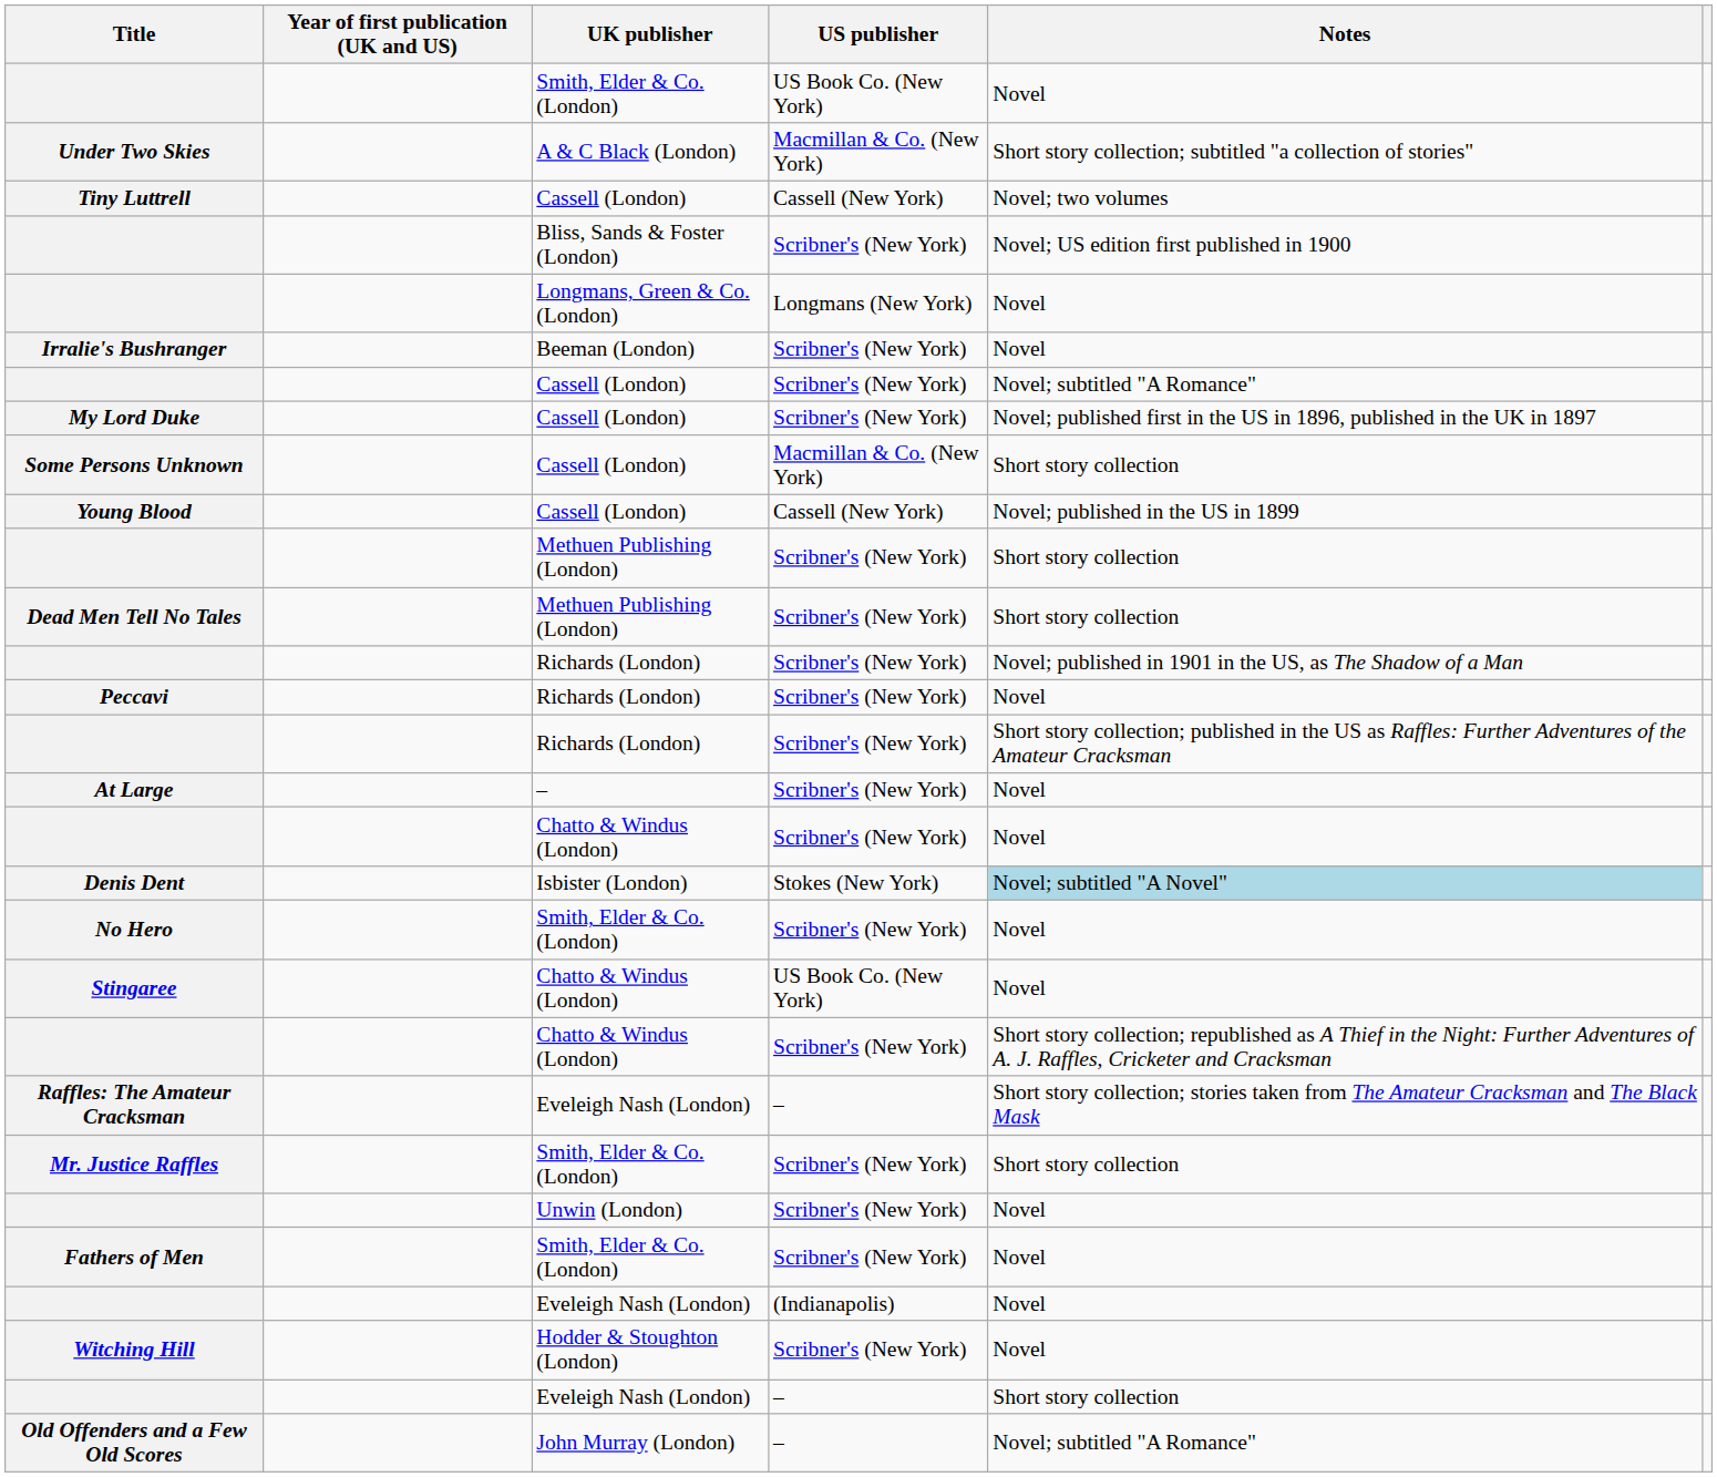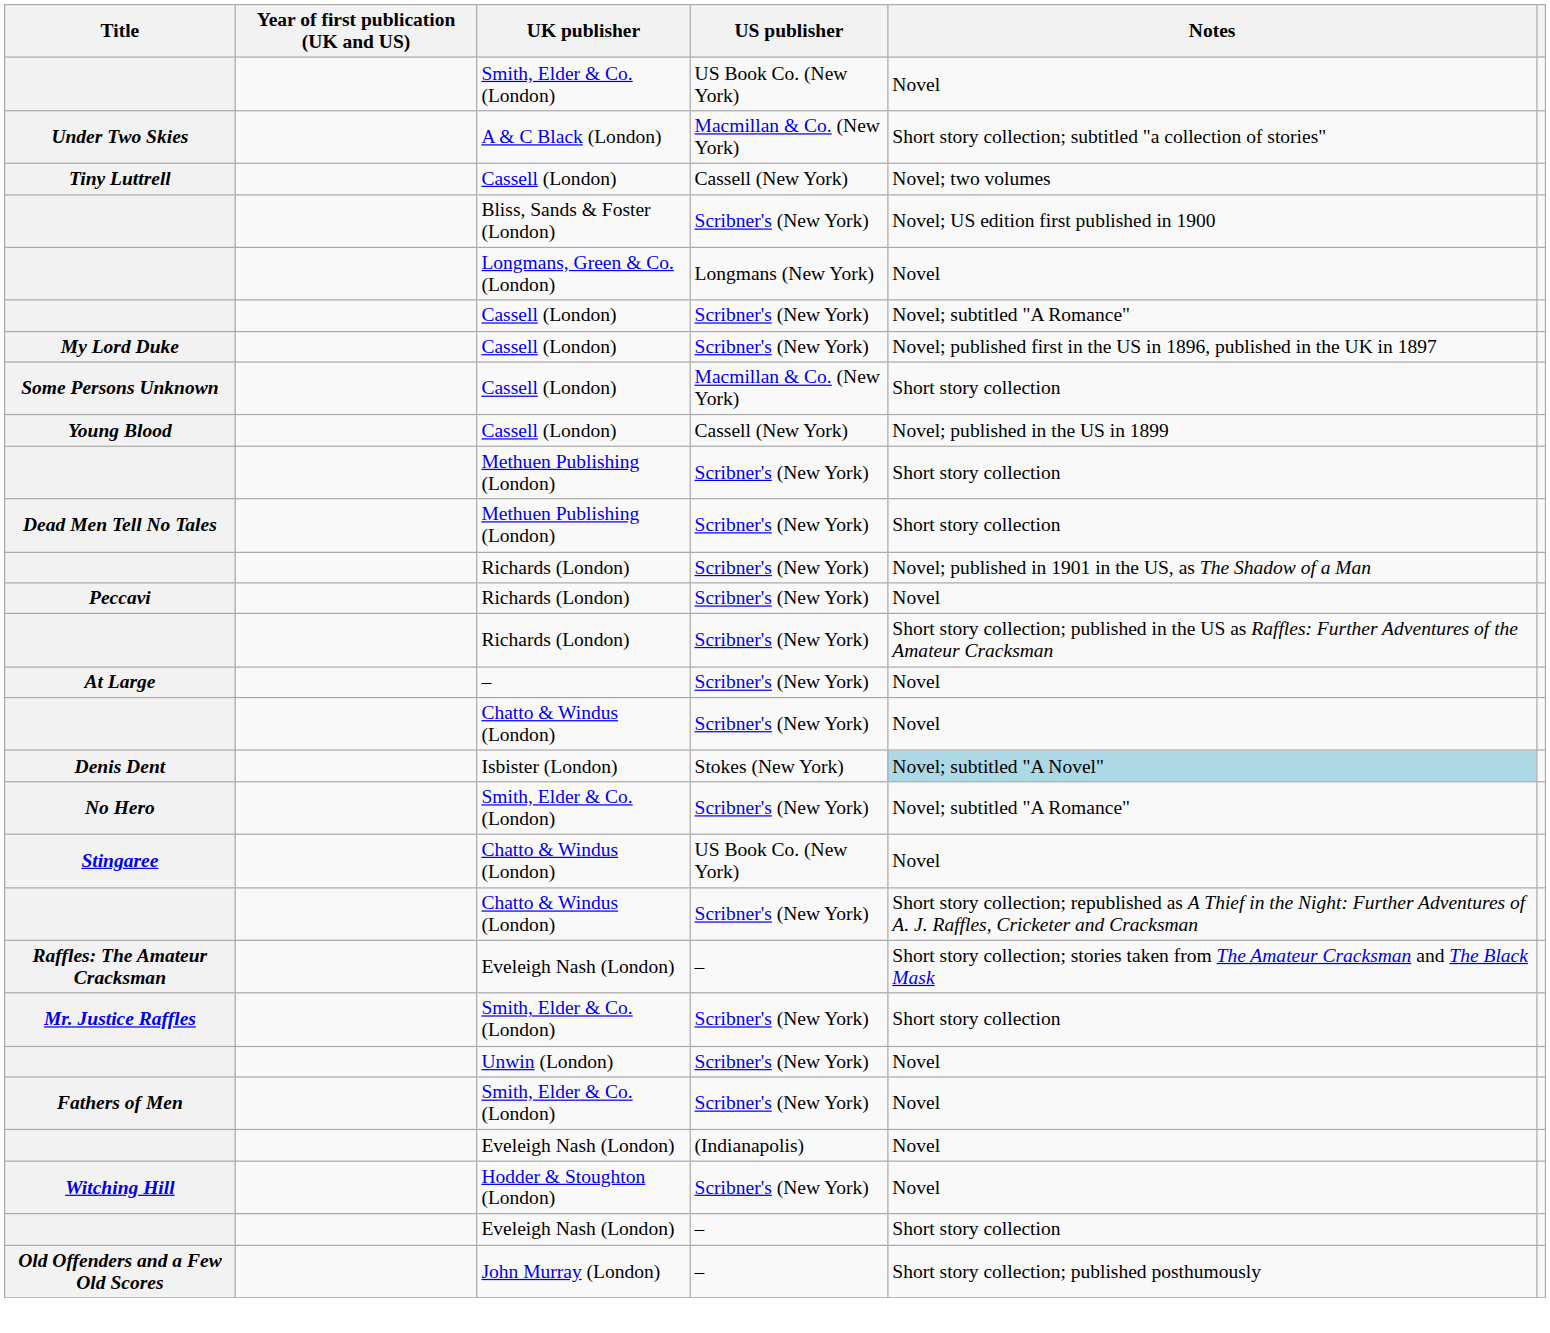- row: Irralie's Bushranger | Beeman (London) | Scribner's (New York) | Novel
No Hero | Notes: Novel -> Novel; subtitled "A Romance"
Old Offenders and a Few Old Scores | Notes: Novel; subtitled "A Romance" -> Short story collection; published posthumously
